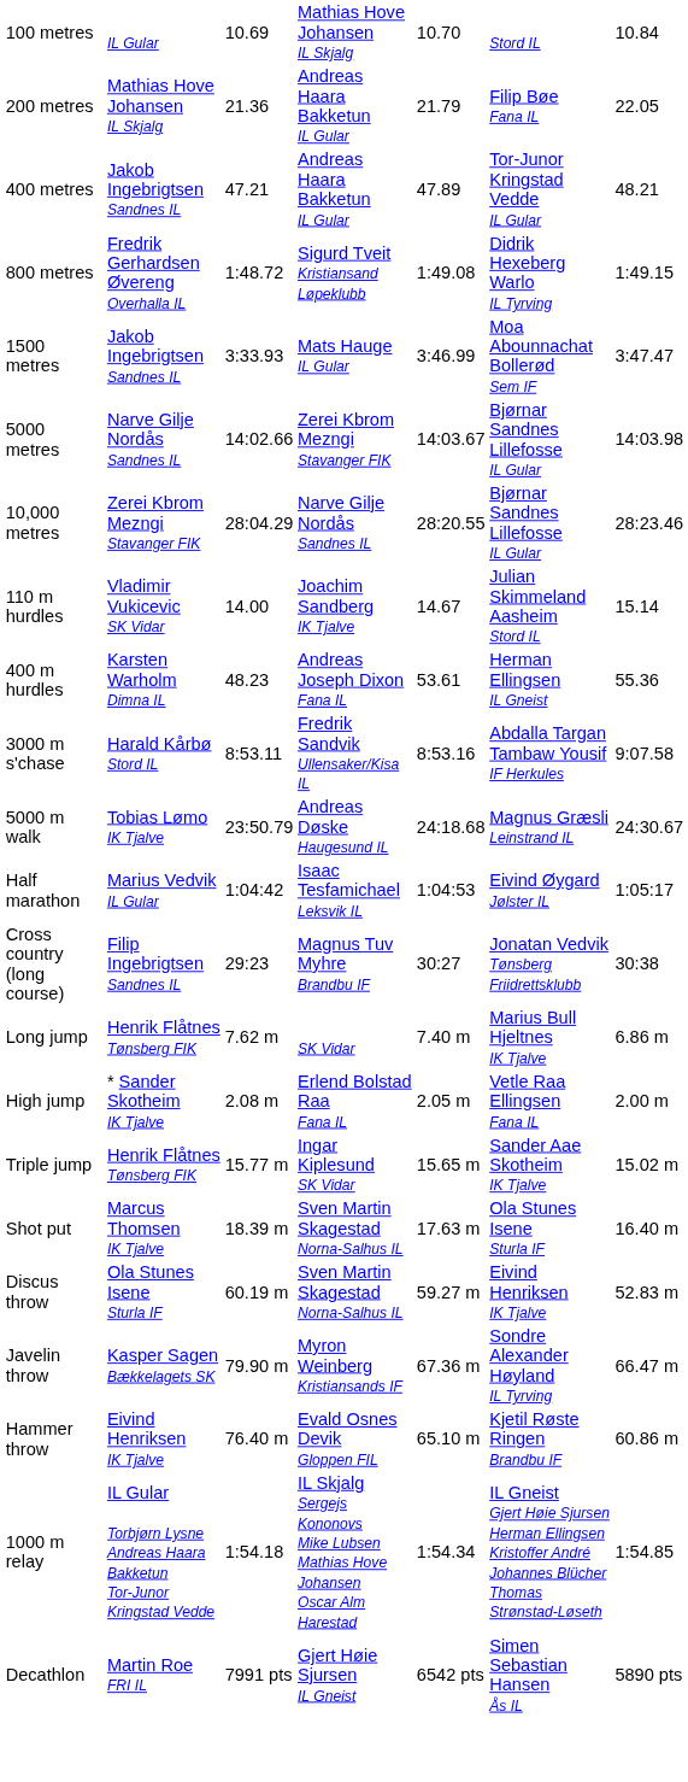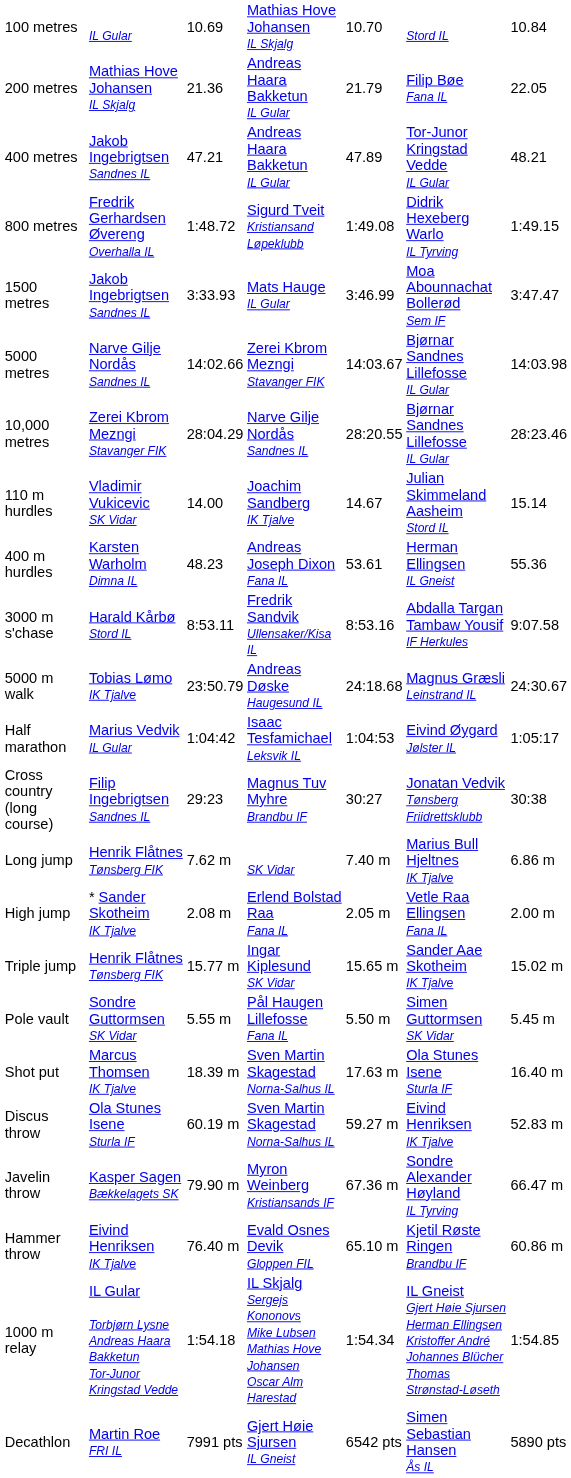+ row: Pole vault | Sondre Guttormsen SK Vidar | 5.55 m | Pål Haugen Lillefosse Fana IL | 5.50 m | Simen Guttormsen SK Vidar | 5.45 m
